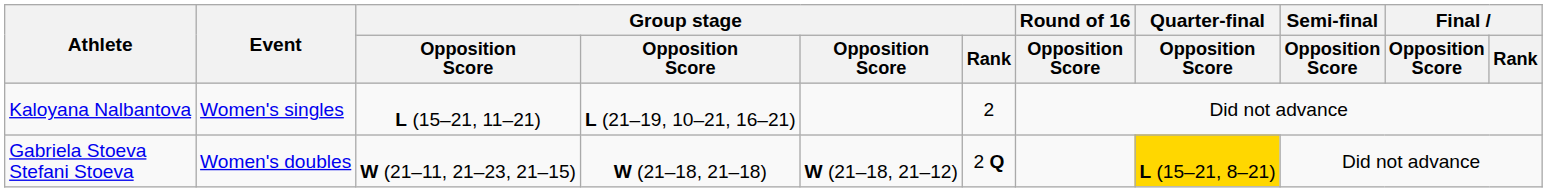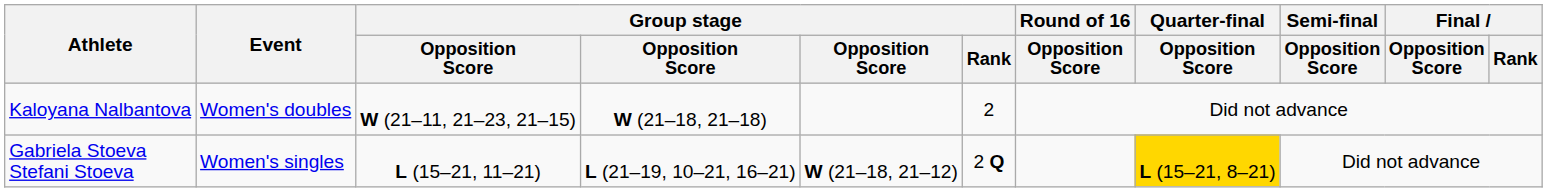Kaloyana Nalbantova | Event: Women's singles -> Women's doubles
Kaloyana Nalbantova | column 3: L (15–21, 11–21) -> W (21–11, 21–23, 21–15)
Kaloyana Nalbantova | column 4: L (21–19, 10–21, 16–21) -> W (21–18, 21–18)
Gabriela Stoeva Stefani Stoeva | Event: Women's doubles -> Women's singles
Gabriela Stoeva Stefani Stoeva | column 3: W (21–11, 21–23, 21–15) -> L (15–21, 11–21)
Gabriela Stoeva Stefani Stoeva | column 4: W (21–18, 21–18) -> L (21–19, 10–21, 16–21)
